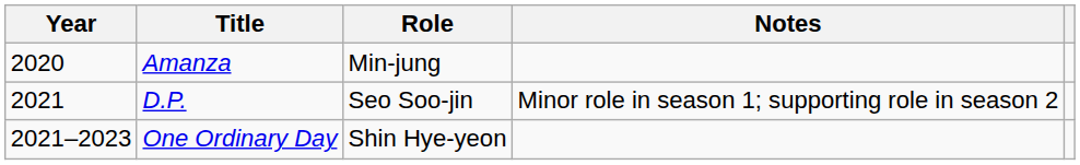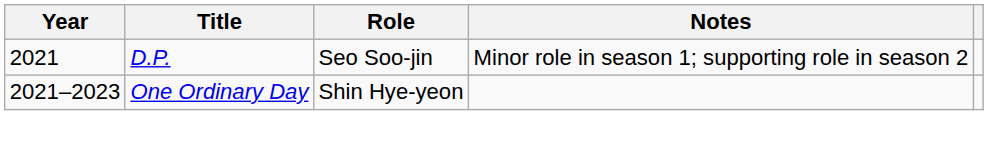- row: 2020 | Amanza | Min-jung
